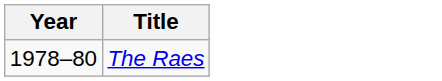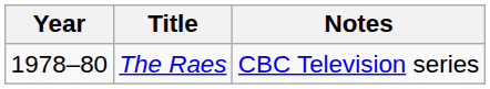+ column: Notes | CBC Television series
